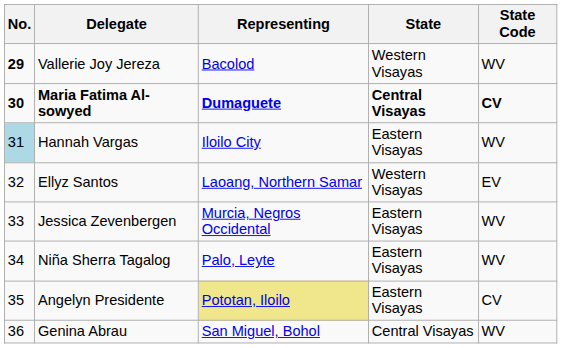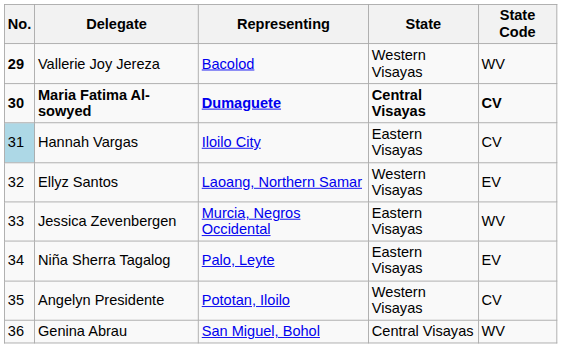Hannah Vargas | State Code: WV -> CV
Niña Sherra Tagalog | State Code: WV -> EV
Angelyn Presidente | Representing: khaki background -> no background
Angelyn Presidente | State: Eastern Visayas -> Western Visayas
